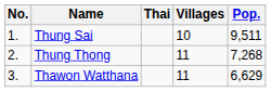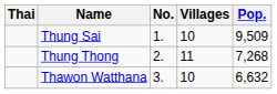columns swapped: No. <-> Thai
Thung Sai | Pop.: 9,511 -> 9,509
Thawon Watthana | Villages: 11 -> 10
Thawon Watthana | Pop.: 6,629 -> 6,632
